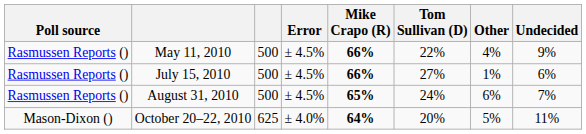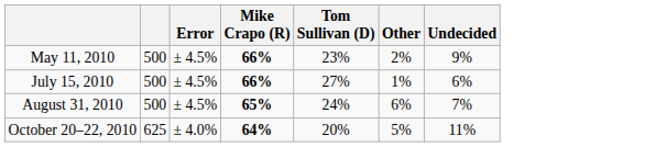- column: Poll source | Rasmussen Reports () | Rasmussen Reports () | Rasmussen Reports () | Mason-Dixon ()
May 11, 2010 | Tom Sullivan (D): 22% -> 23%
May 11, 2010 | Other: 4% -> 2%
